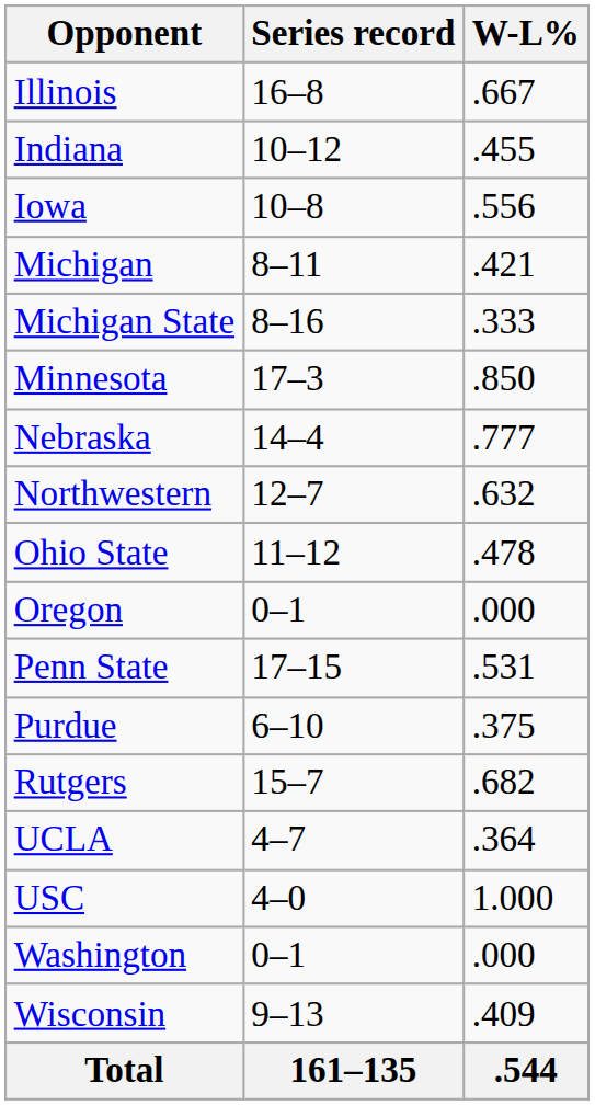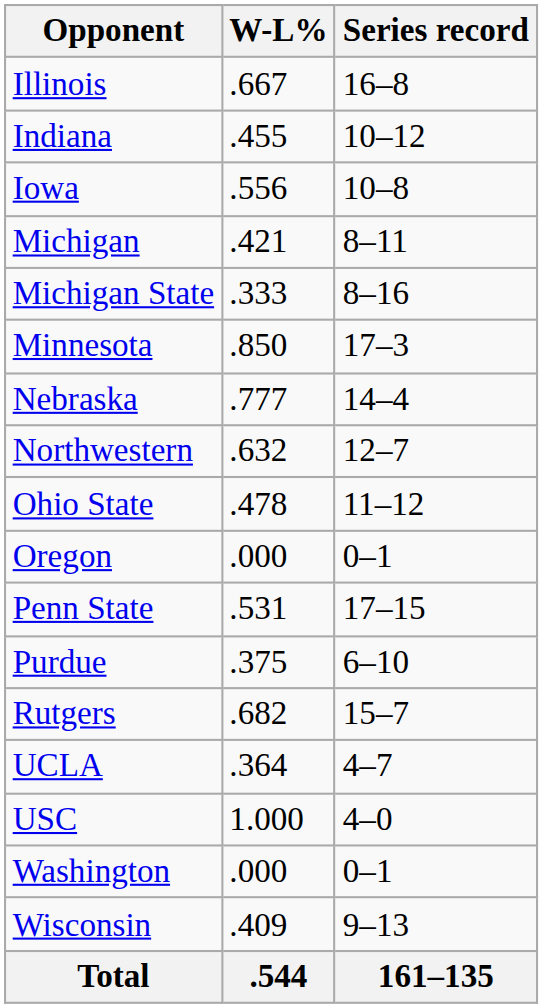columns swapped: Series record <-> W-L%
